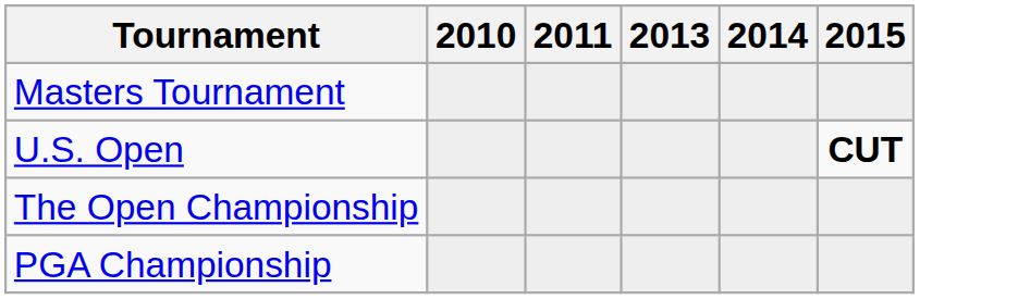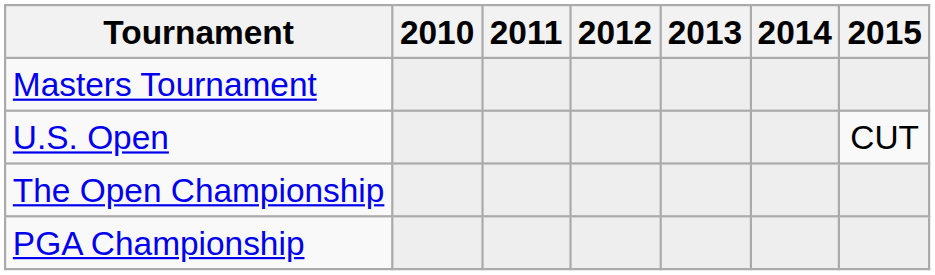+ column: 2012
U.S. Open | 2015: bold -> normal
